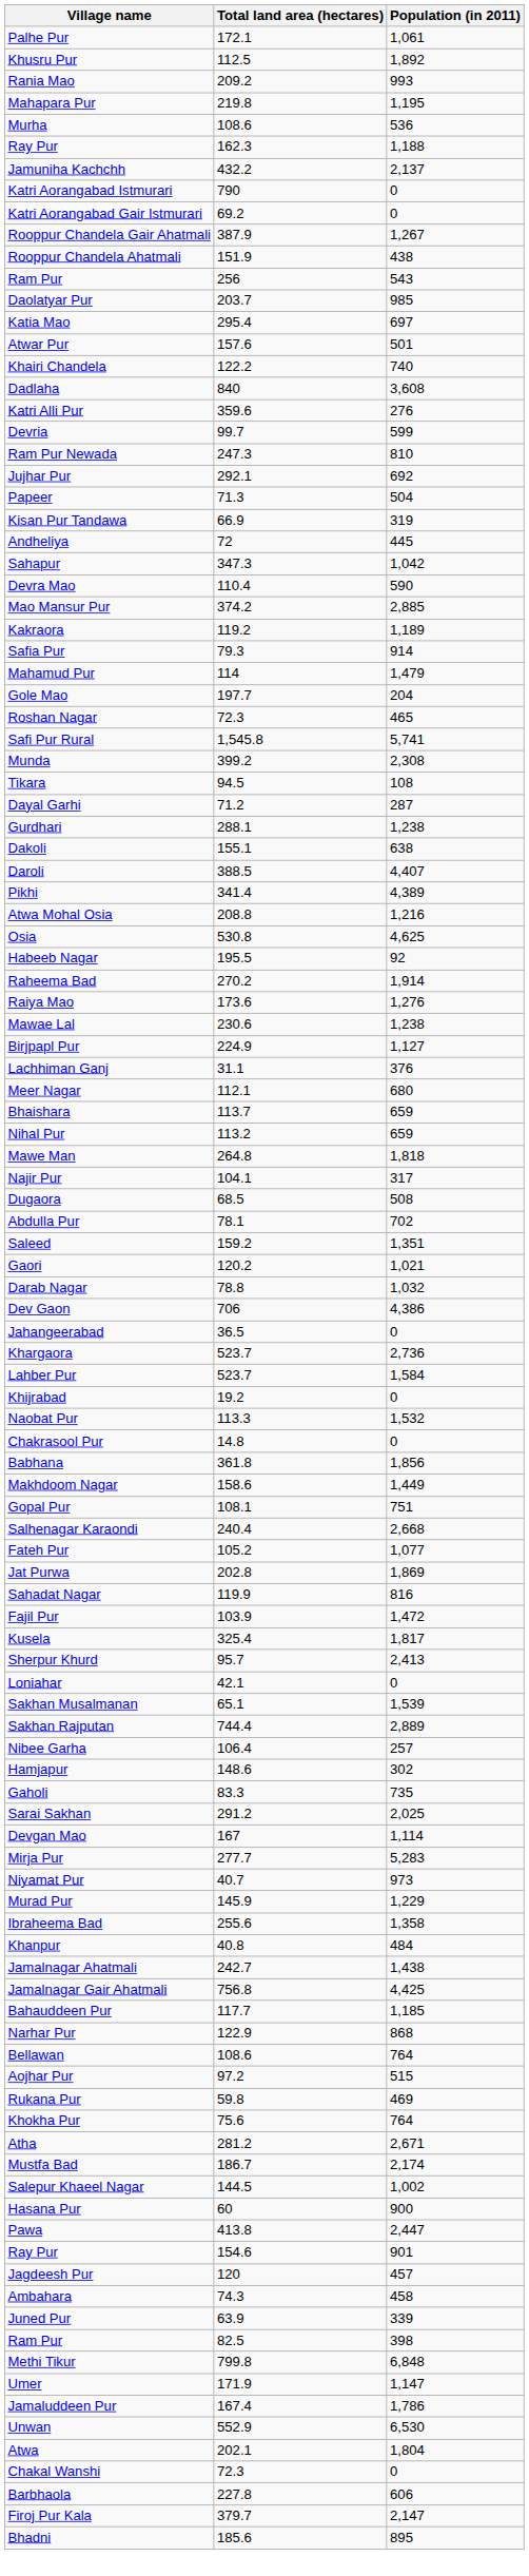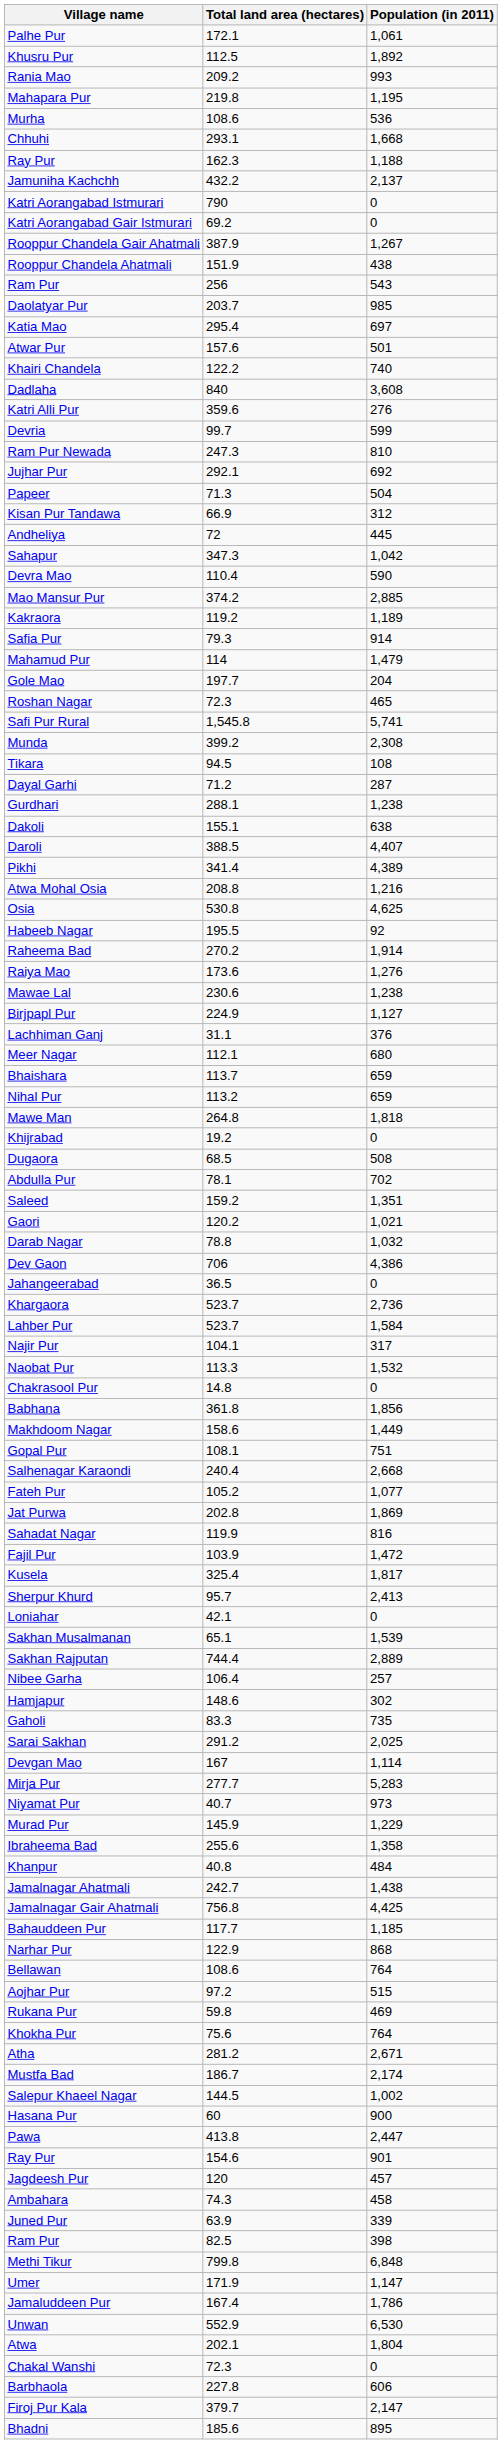+ row: Chhuhi | 293.1 | 1,668
Kisan Pur Tandawa | Population (in 2011): 319 -> 312
rows swapped: Khijrabad <-> Najir Pur
